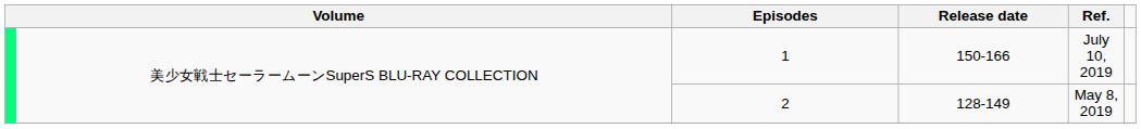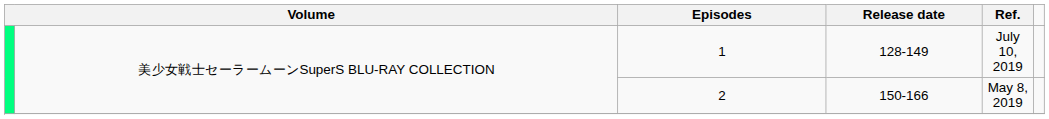1 | Release date: 150-166 -> 128-149
2 | Release date: 128-149 -> 150-166
